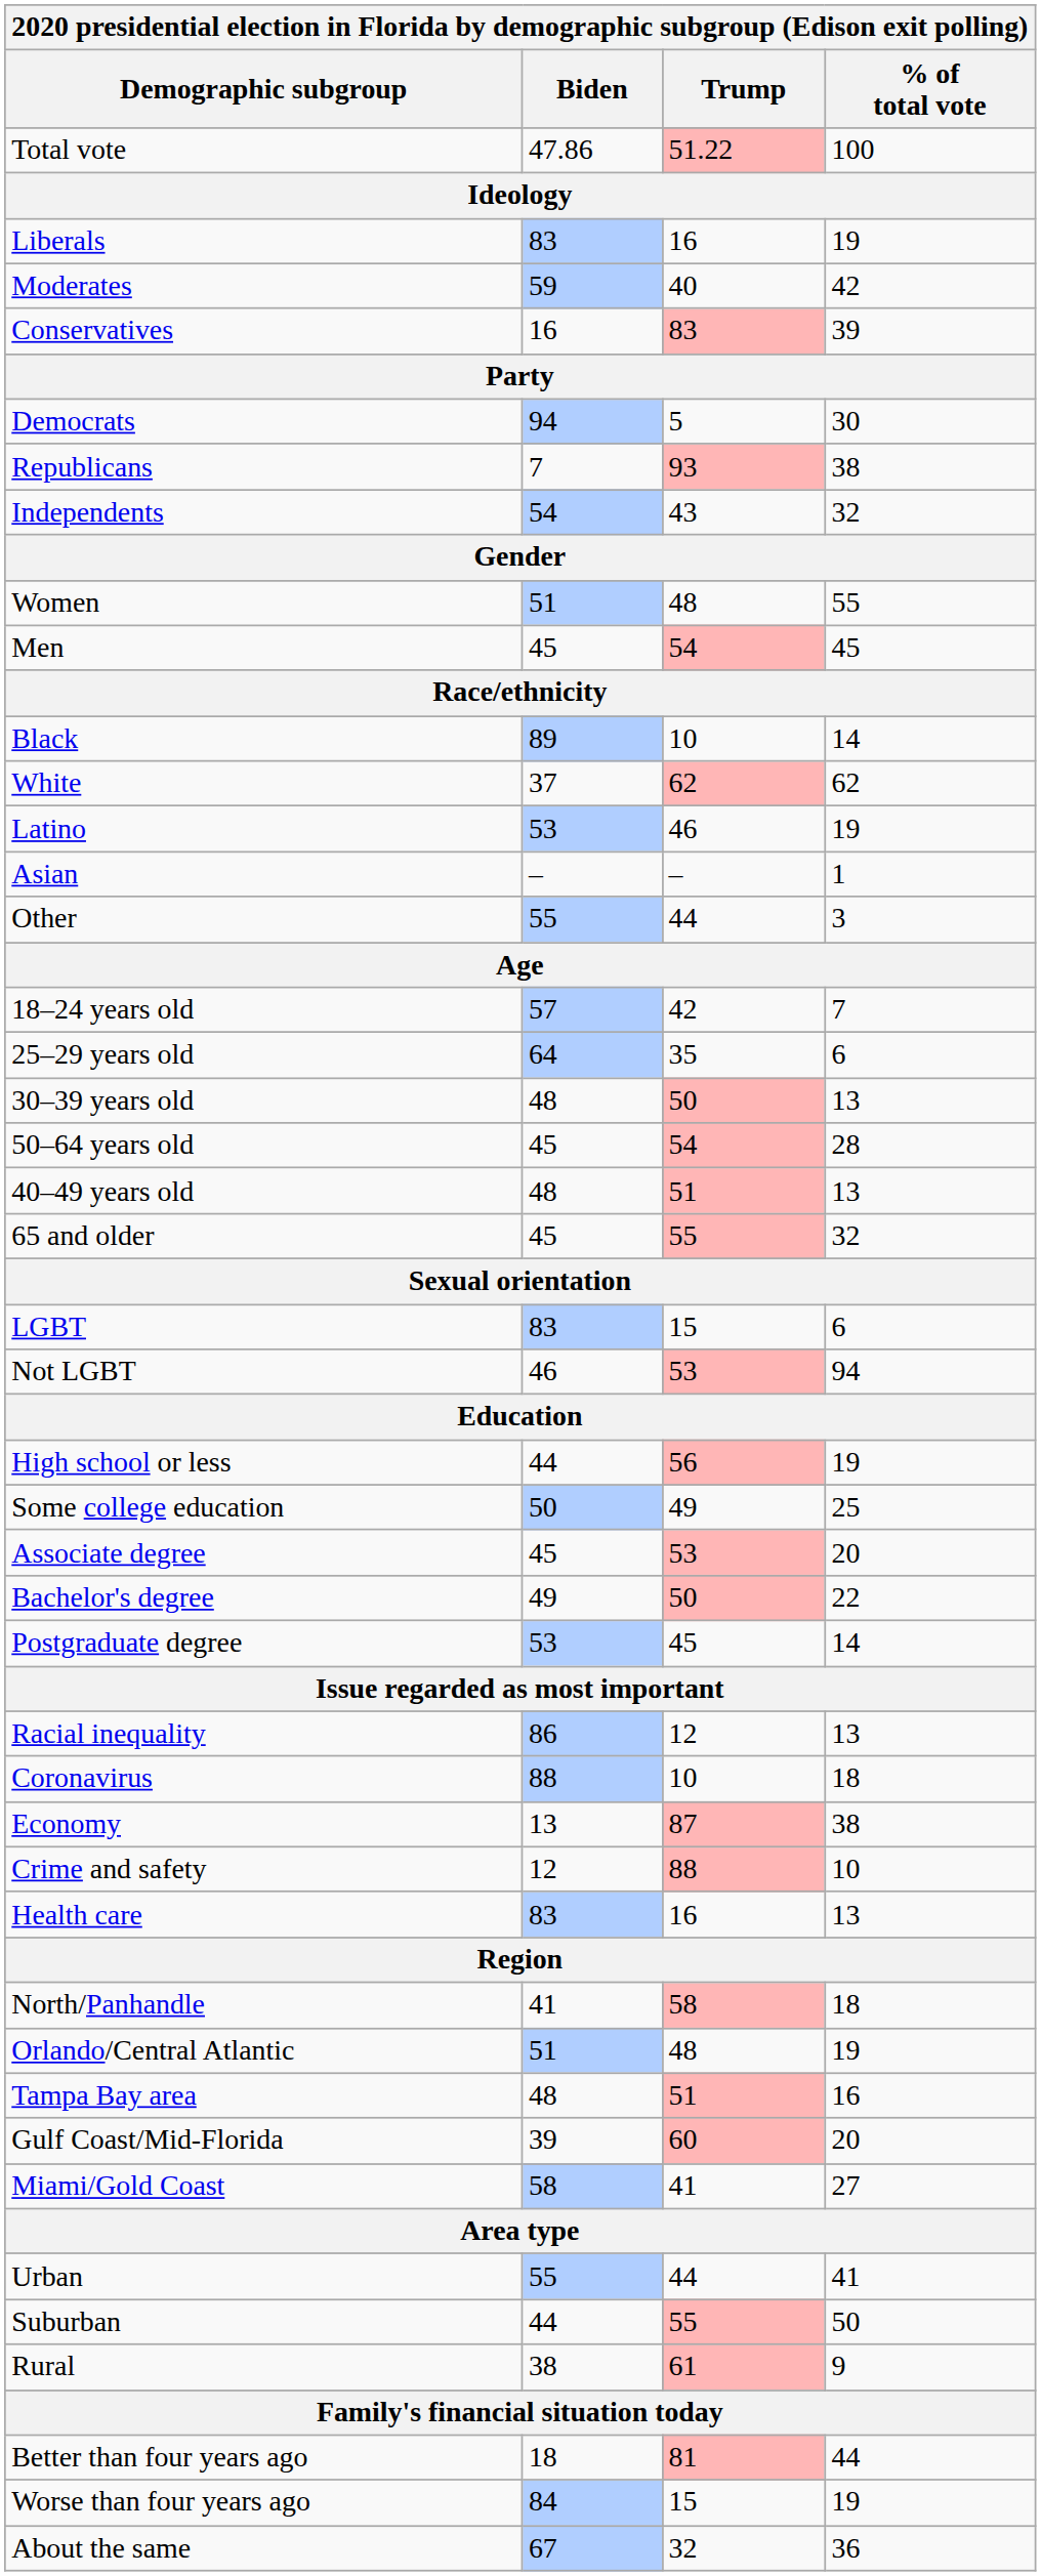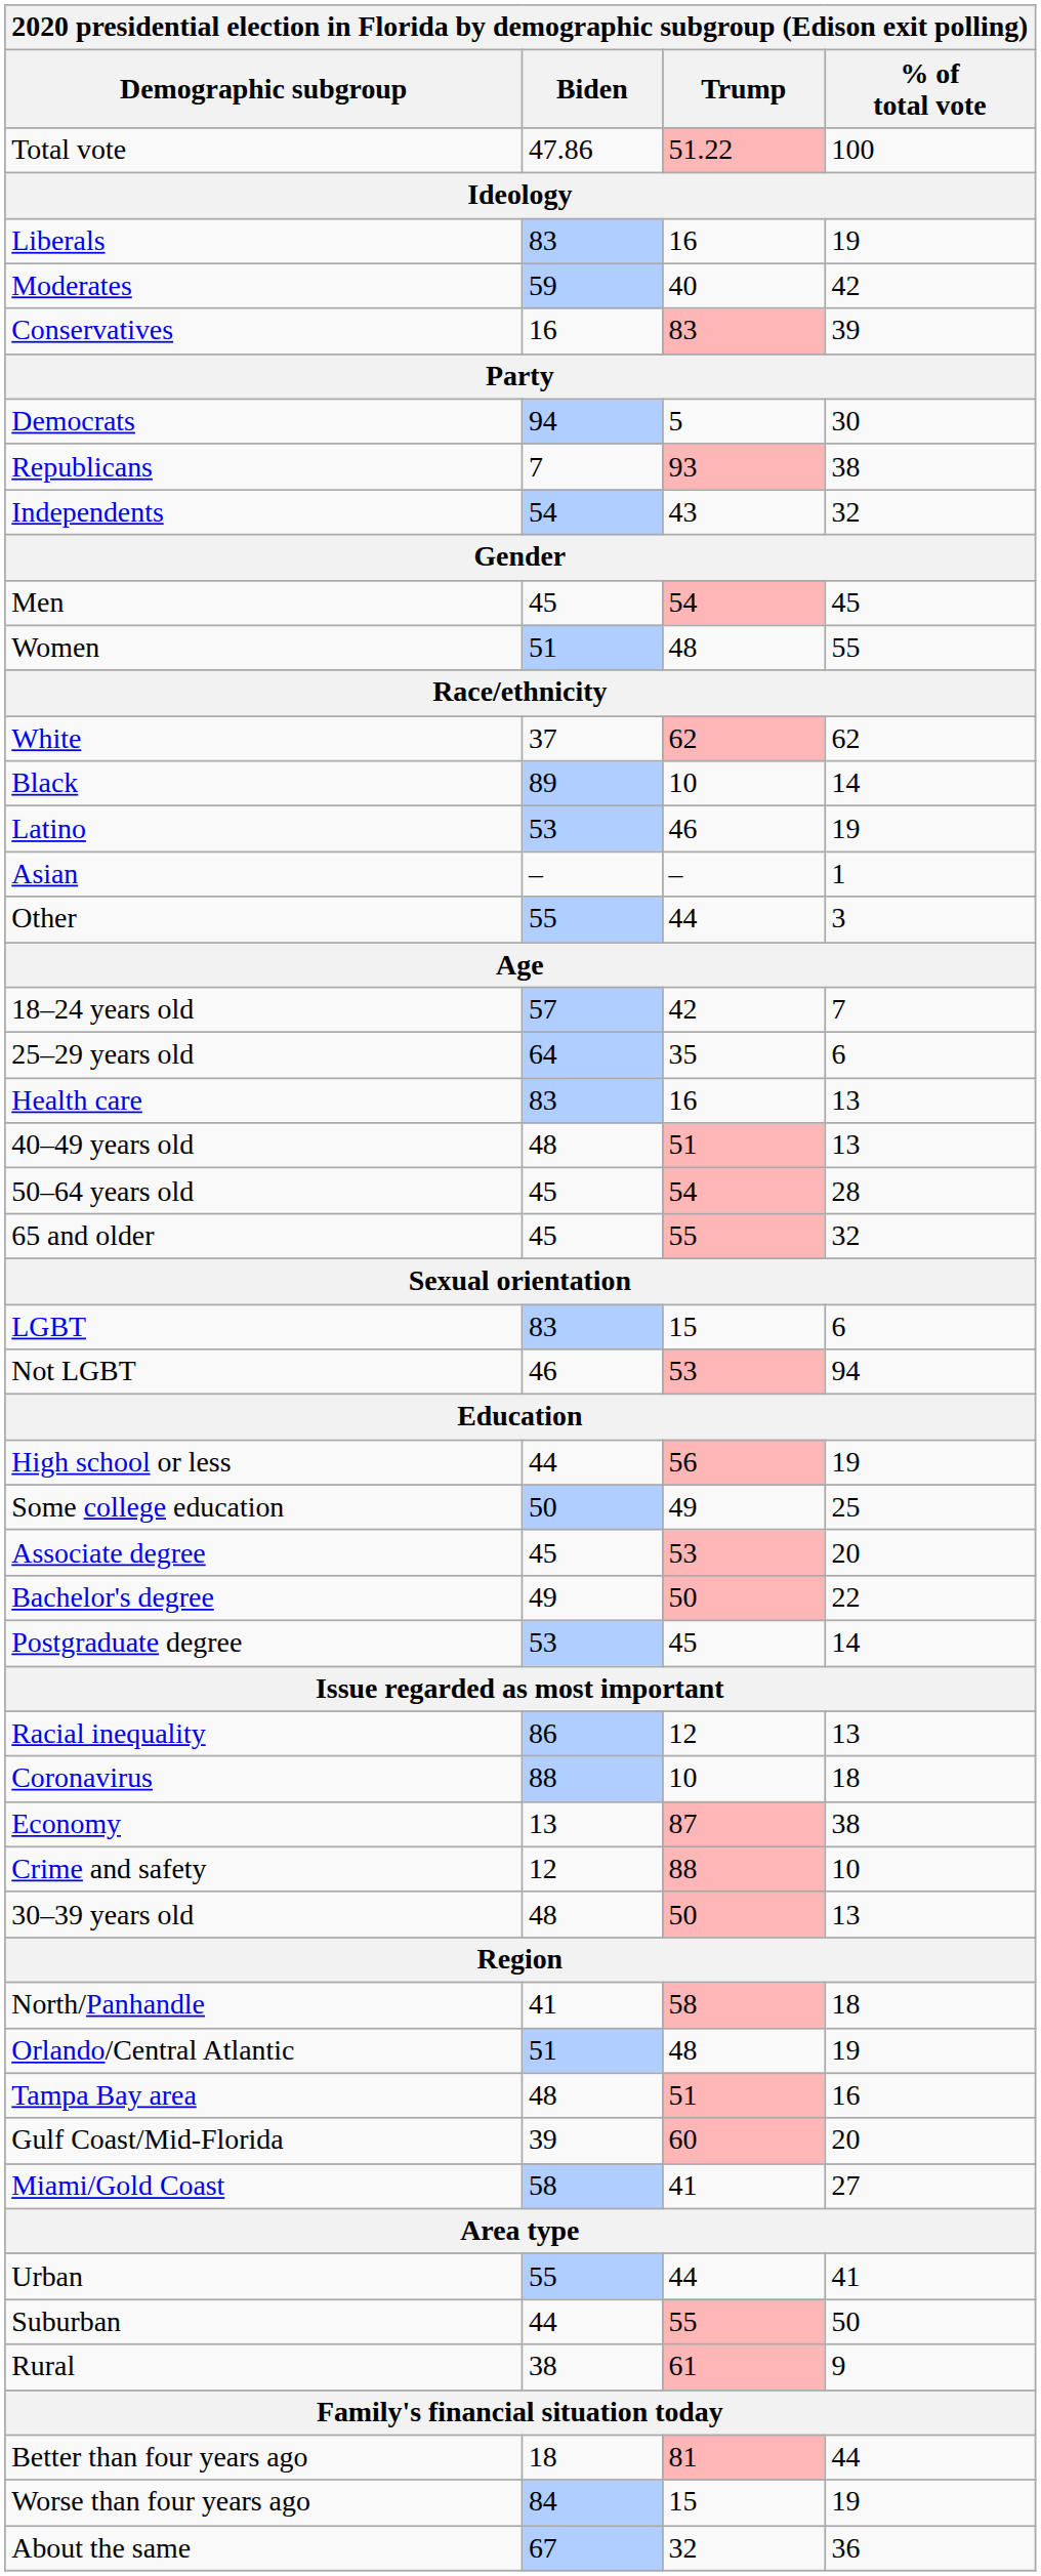rows swapped: Men <-> Women
rows swapped: White <-> Black
rows swapped: 30–39 years old <-> Health care
rows swapped: 40–49 years old <-> 50–64 years old
